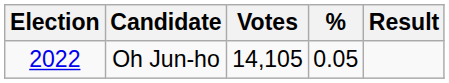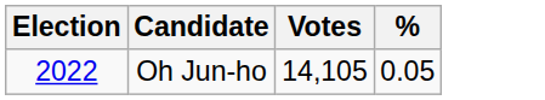- column: Result
